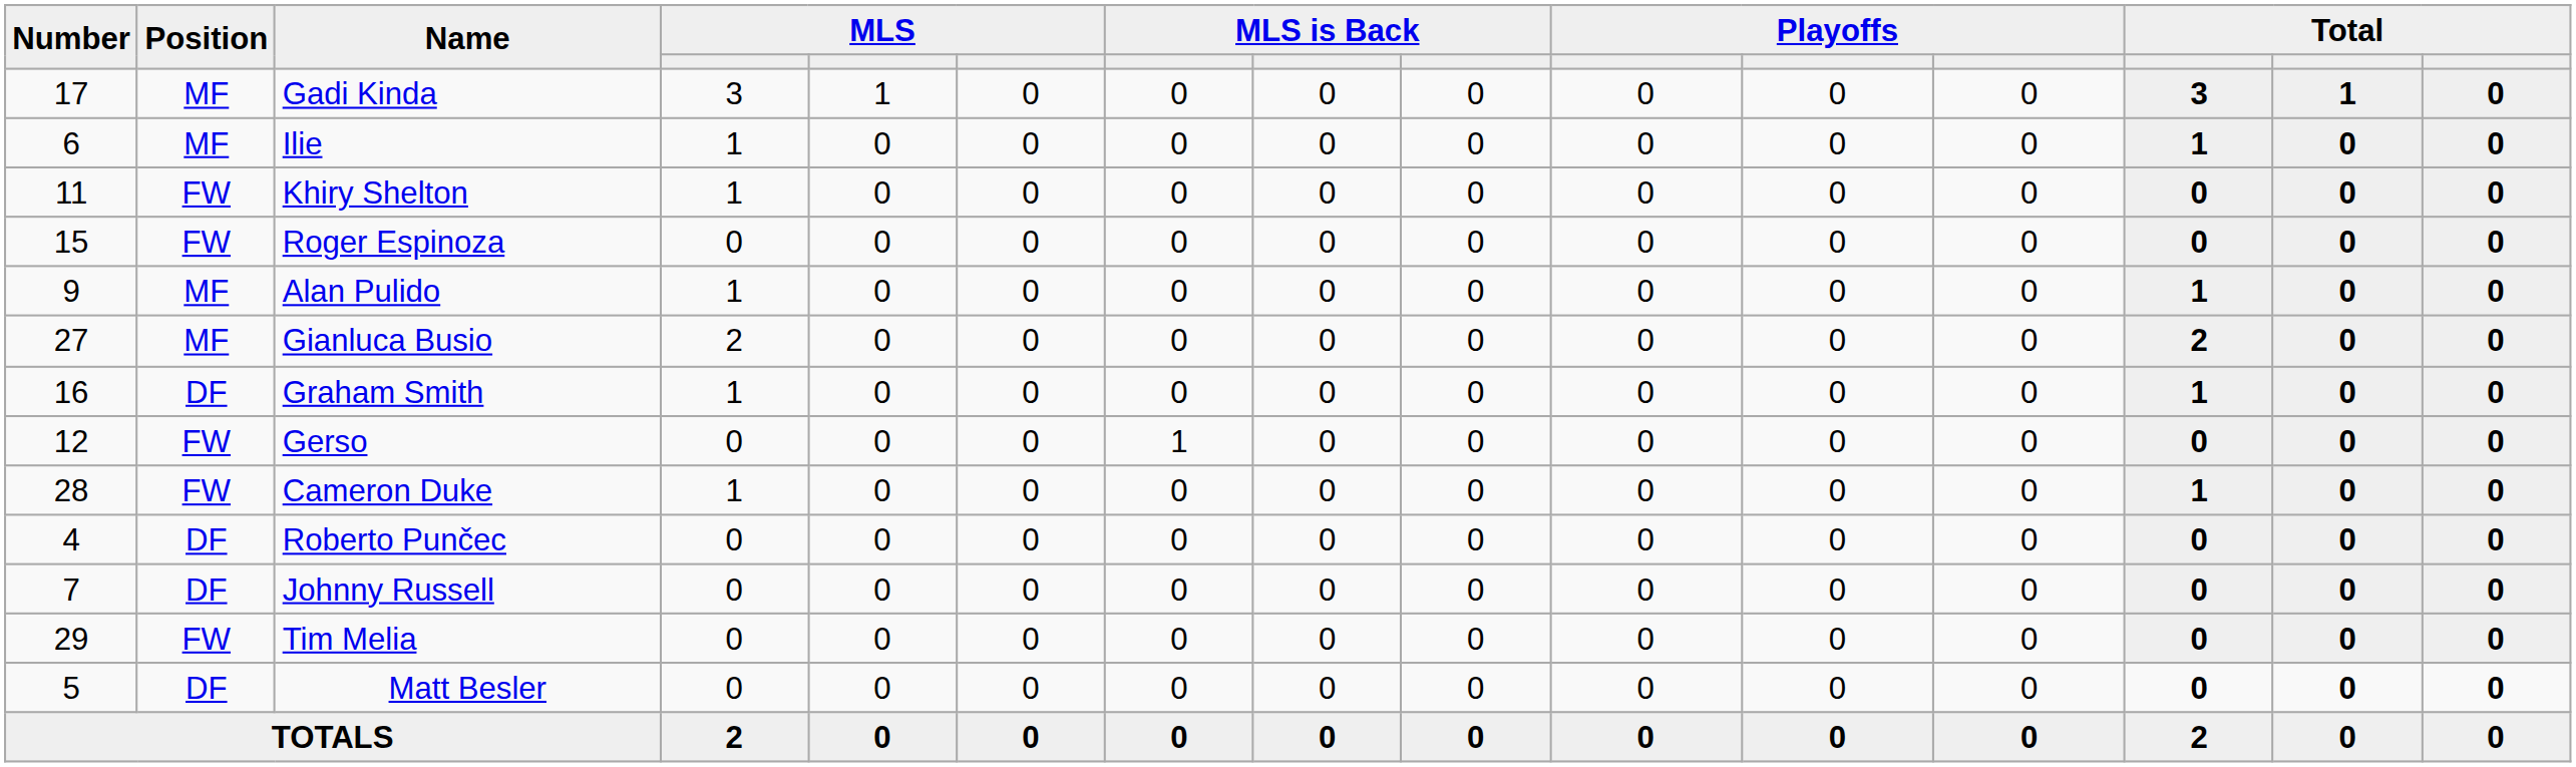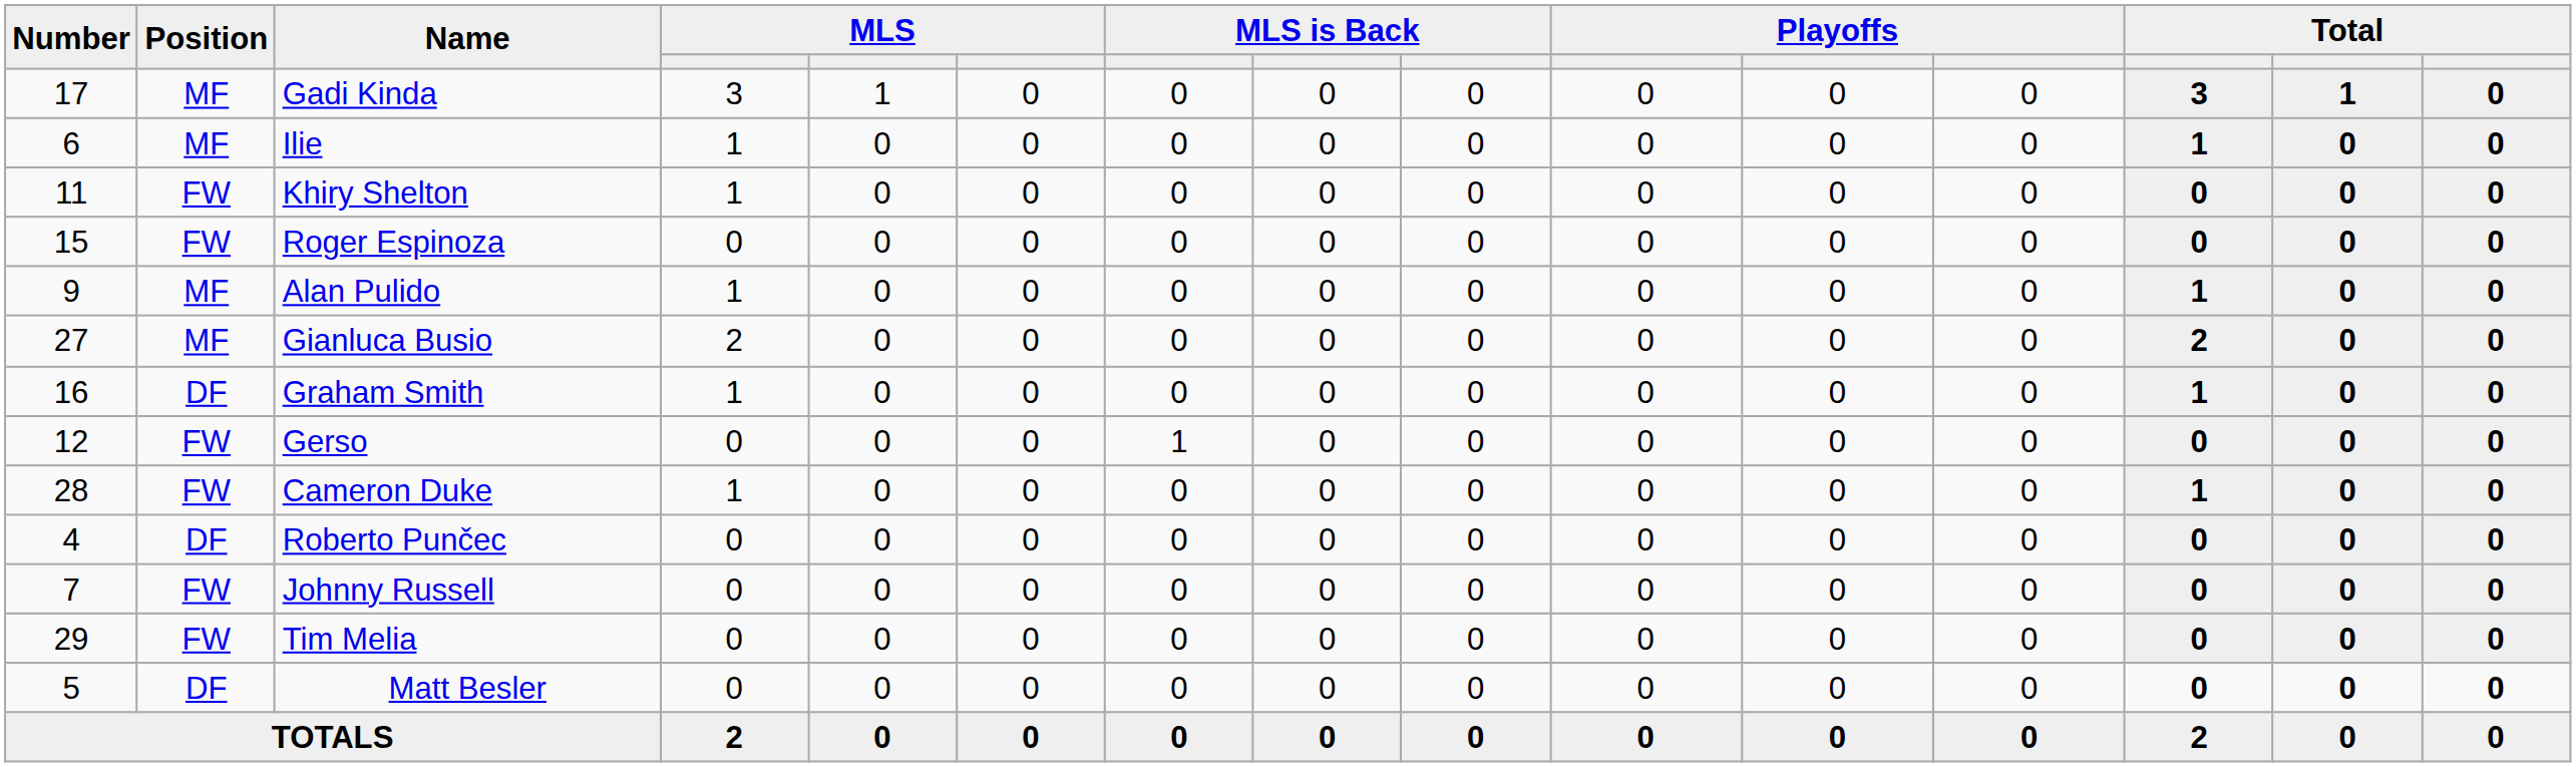Johnny Russell | Position: DF -> FW
